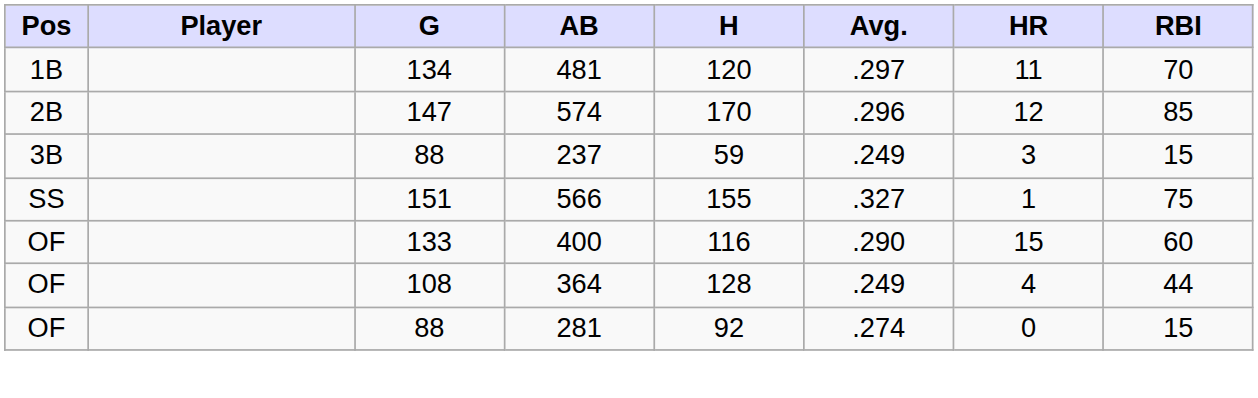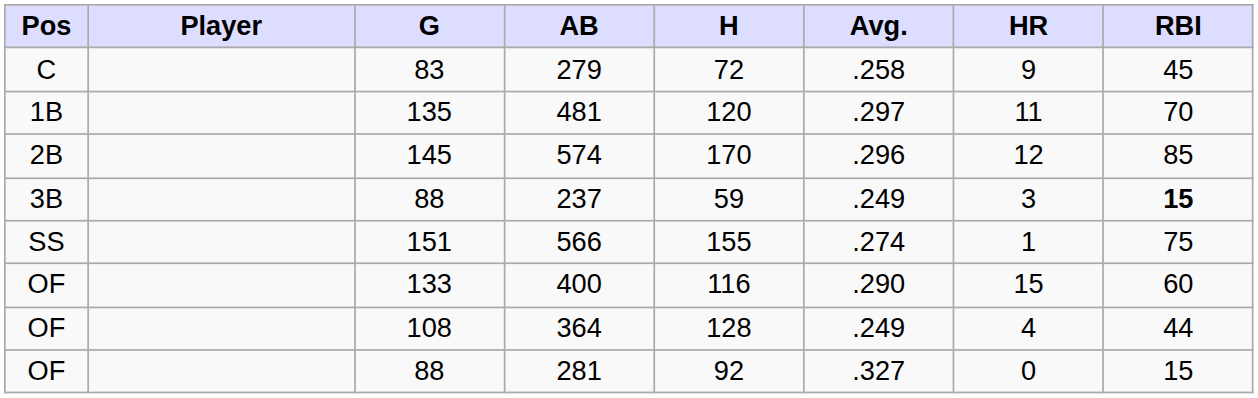+ row: C | 83 | 279 | 72 | .258 | 9 | 45
481 | G: 134 -> 135
574 | G: 147 -> 145
237 | RBI: normal -> bold
566 | Avg.: .327 -> .274
281 | Avg.: .274 -> .327
